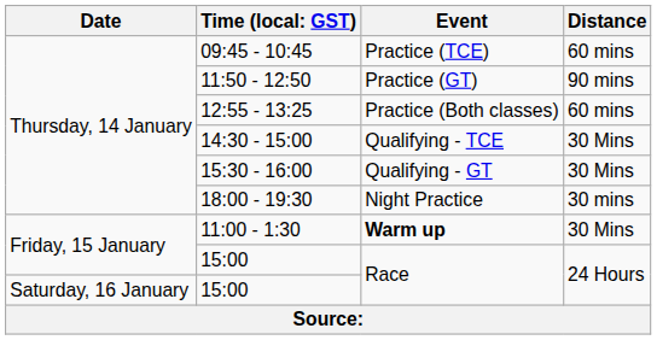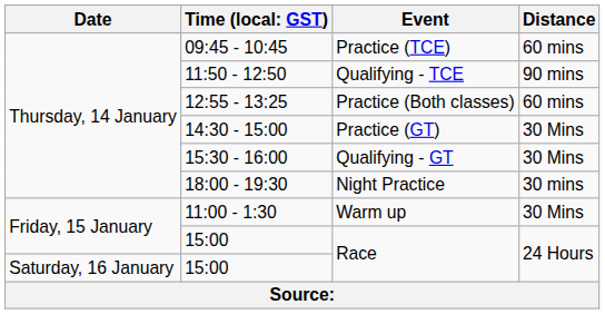11:50 - 12:50 | Event: Practice (GT) -> Qualifying - TCE
14:30 - 15:00 | Event: Qualifying - TCE -> Practice (GT)
11:00 - 1:30 | Event: bold -> normal
